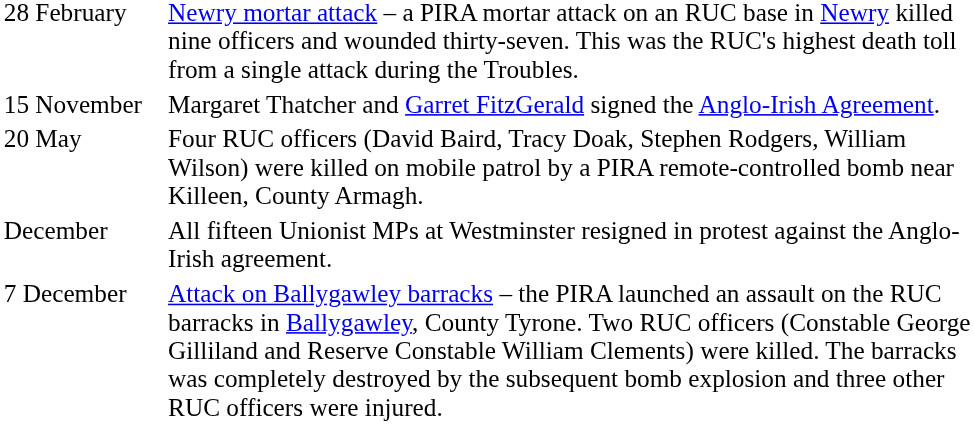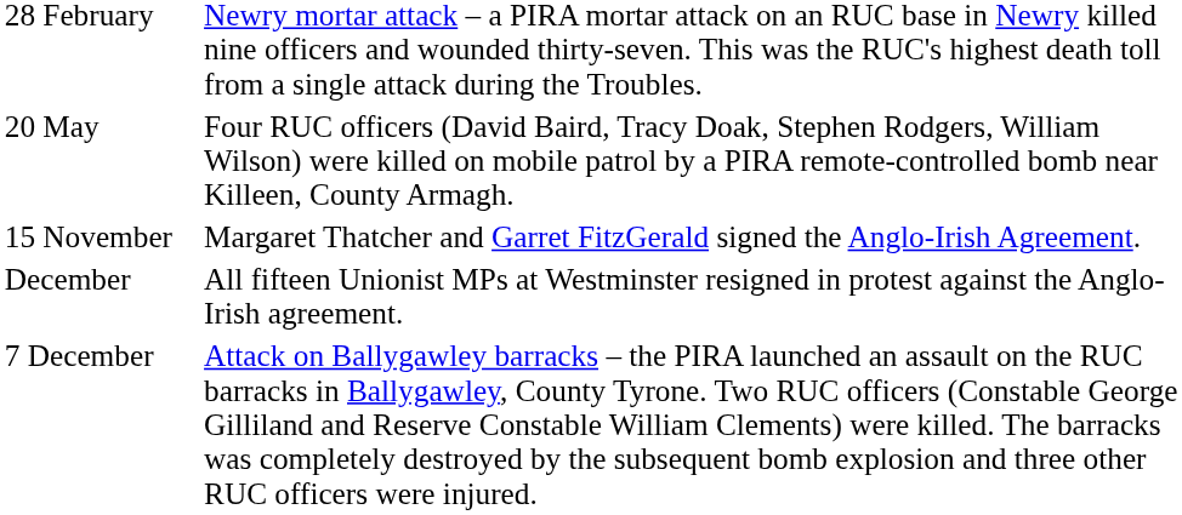rows swapped: 20 May <-> 15 November
